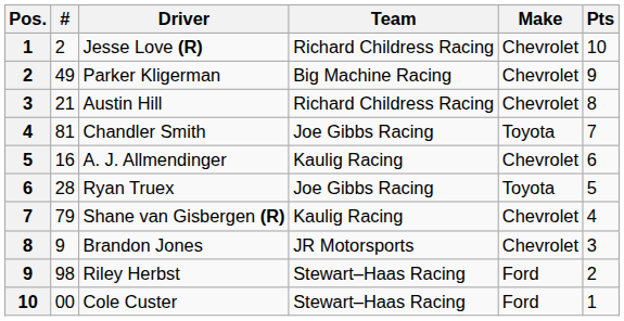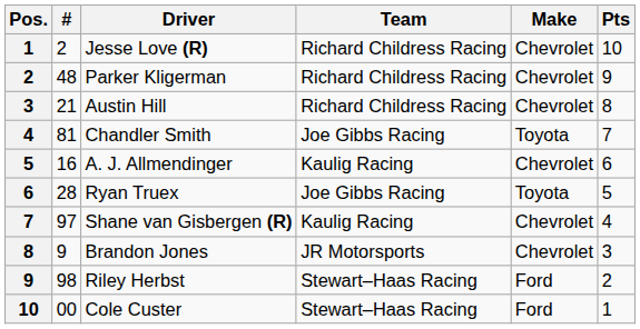Parker Kligerman | #: 49 -> 48
Parker Kligerman | Team: Big Machine Racing -> Richard Childress Racing
Shane van Gisbergen (R) | #: 79 -> 97
